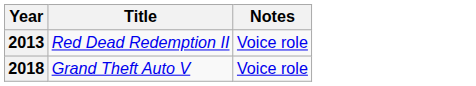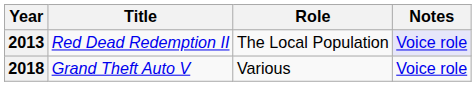+ column: Role | The Local Population | Various
2013 | Notes: no background -> lavender background
